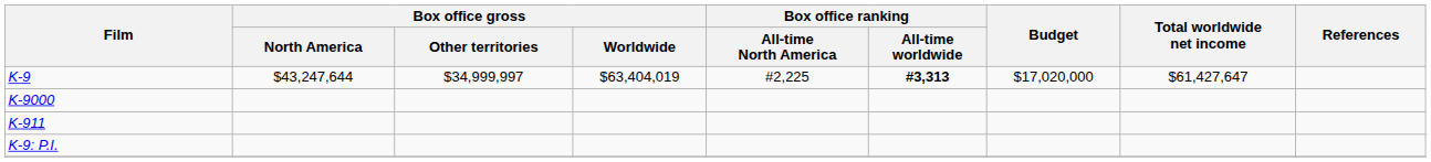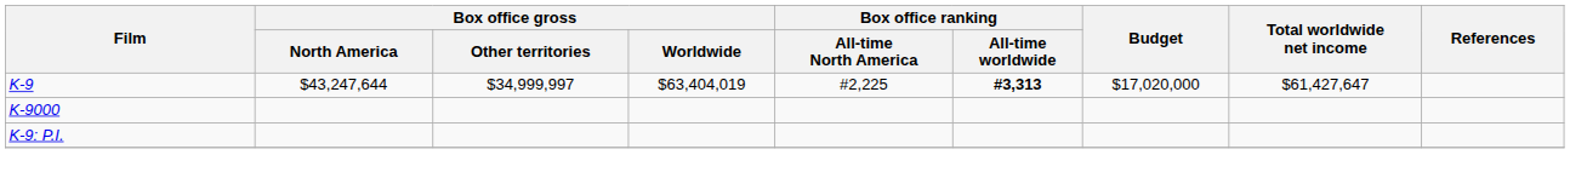- row: K-911
